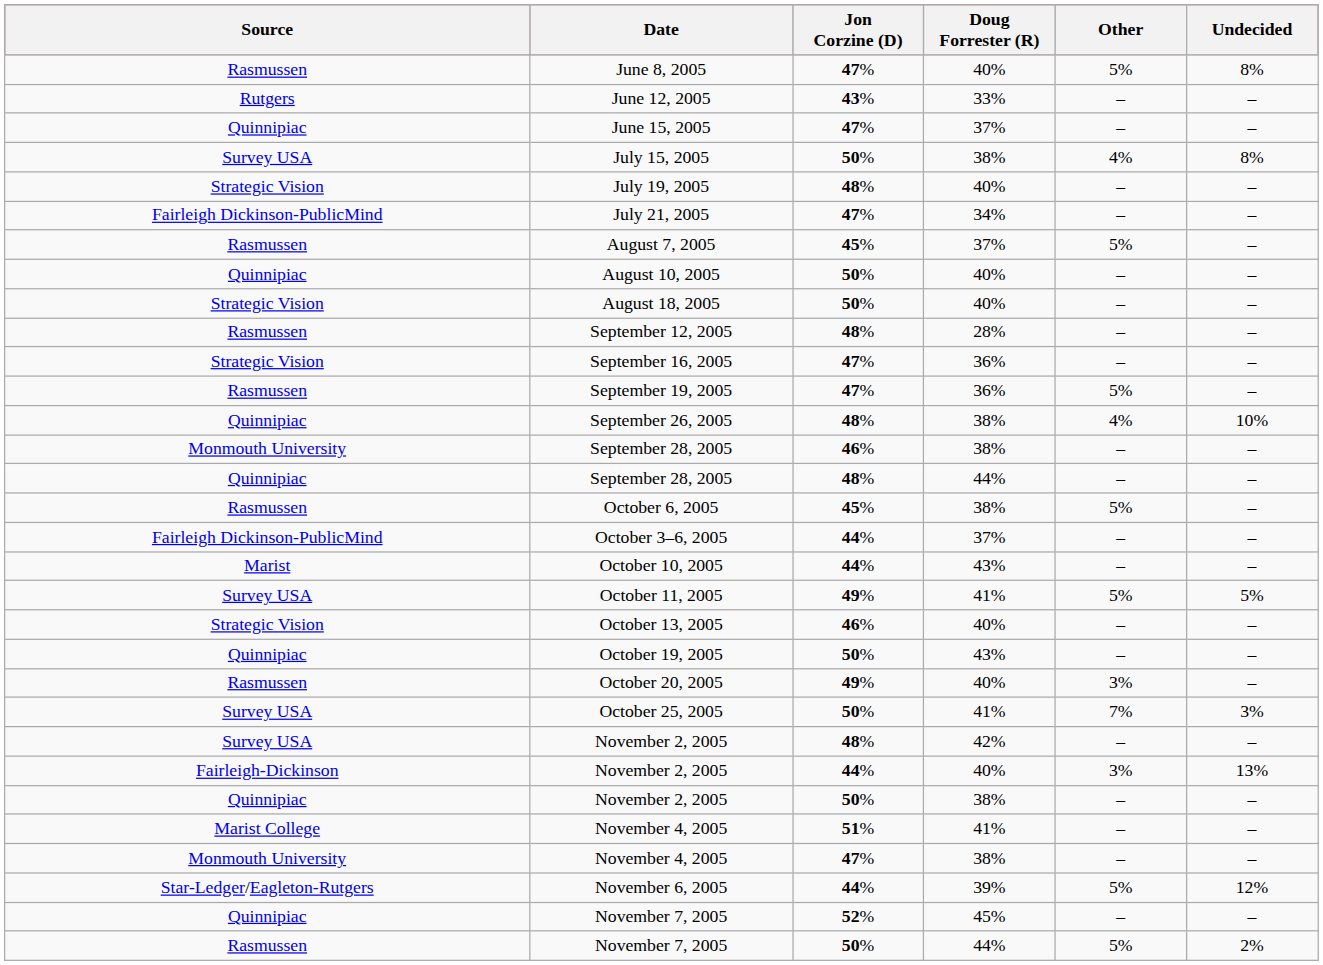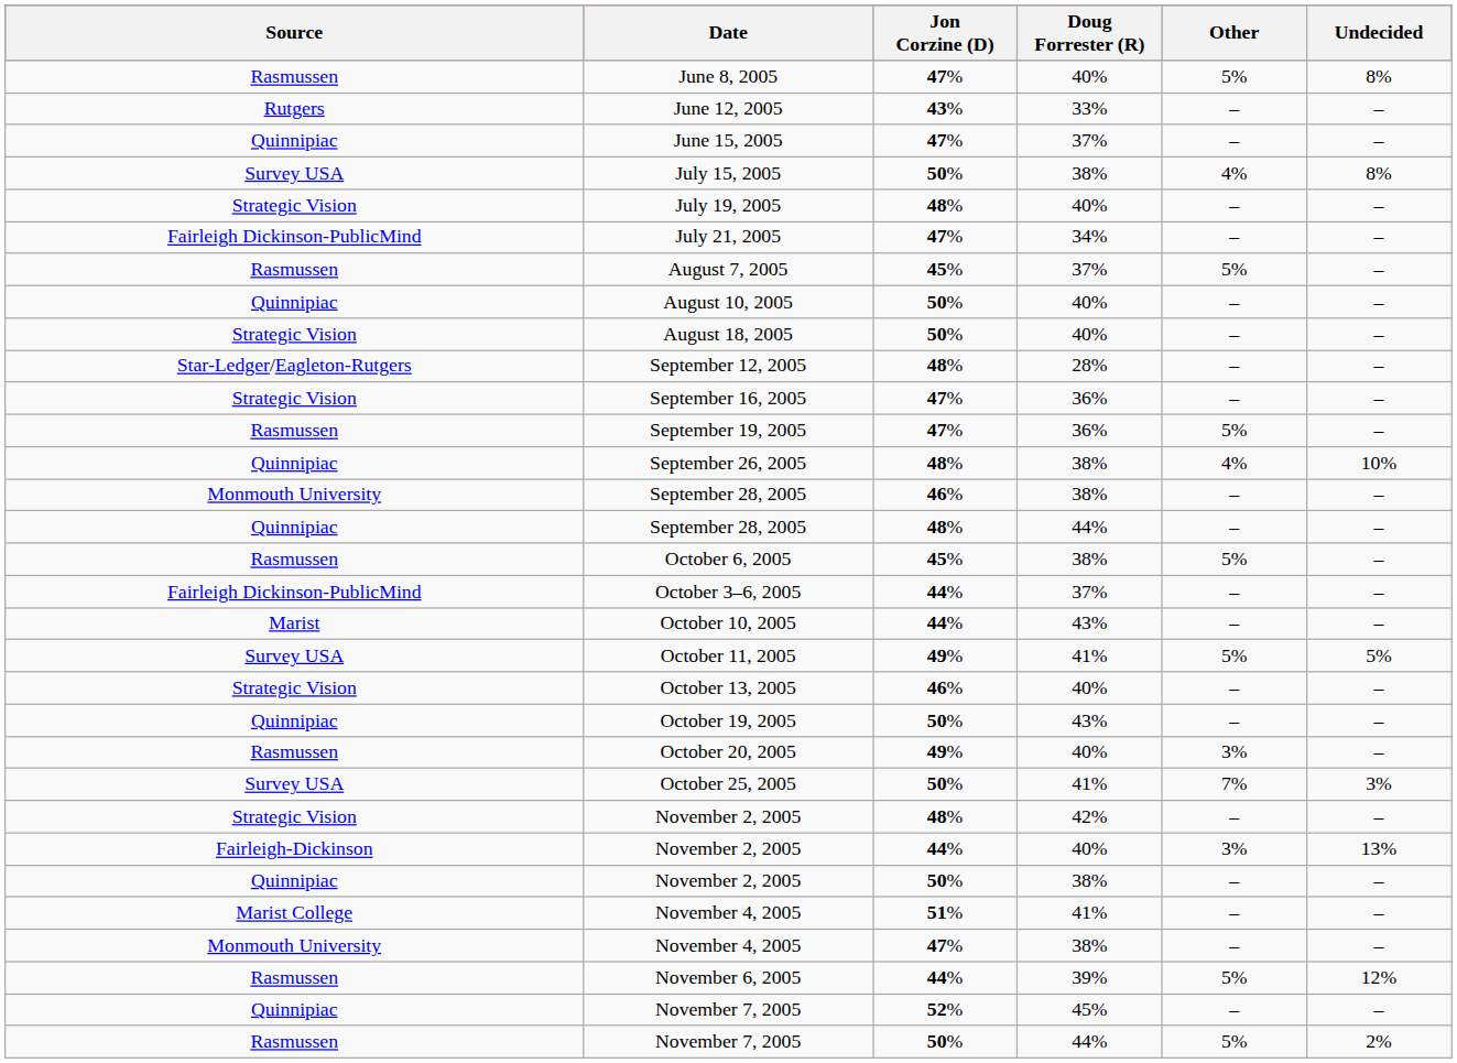September 12, 2005 | Source: Rasmussen -> Star-Ledger/Eagleton-Rutgers
November 2, 2005 / 42% | Source: Survey USA -> Strategic Vision
November 6, 2005 | Source: Star-Ledger/Eagleton-Rutgers -> Rasmussen
